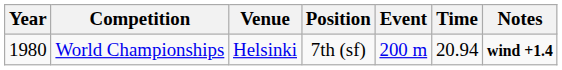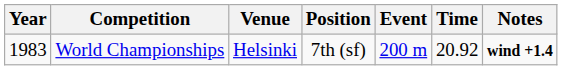World Championships | Year: 1980 -> 1983
World Championships | Time: 20.94 -> 20.92
